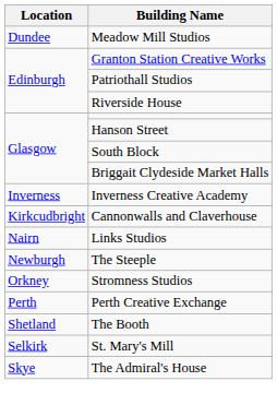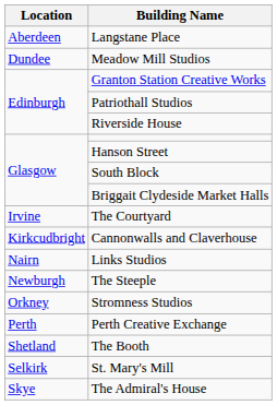+ row: Aberdeen | Langstane Place
- row: Inverness | Inverness Creative Academy
+ row: Irvine | The Courtyard
